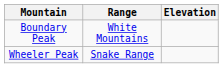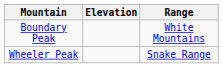columns swapped: Elevation <-> Range
